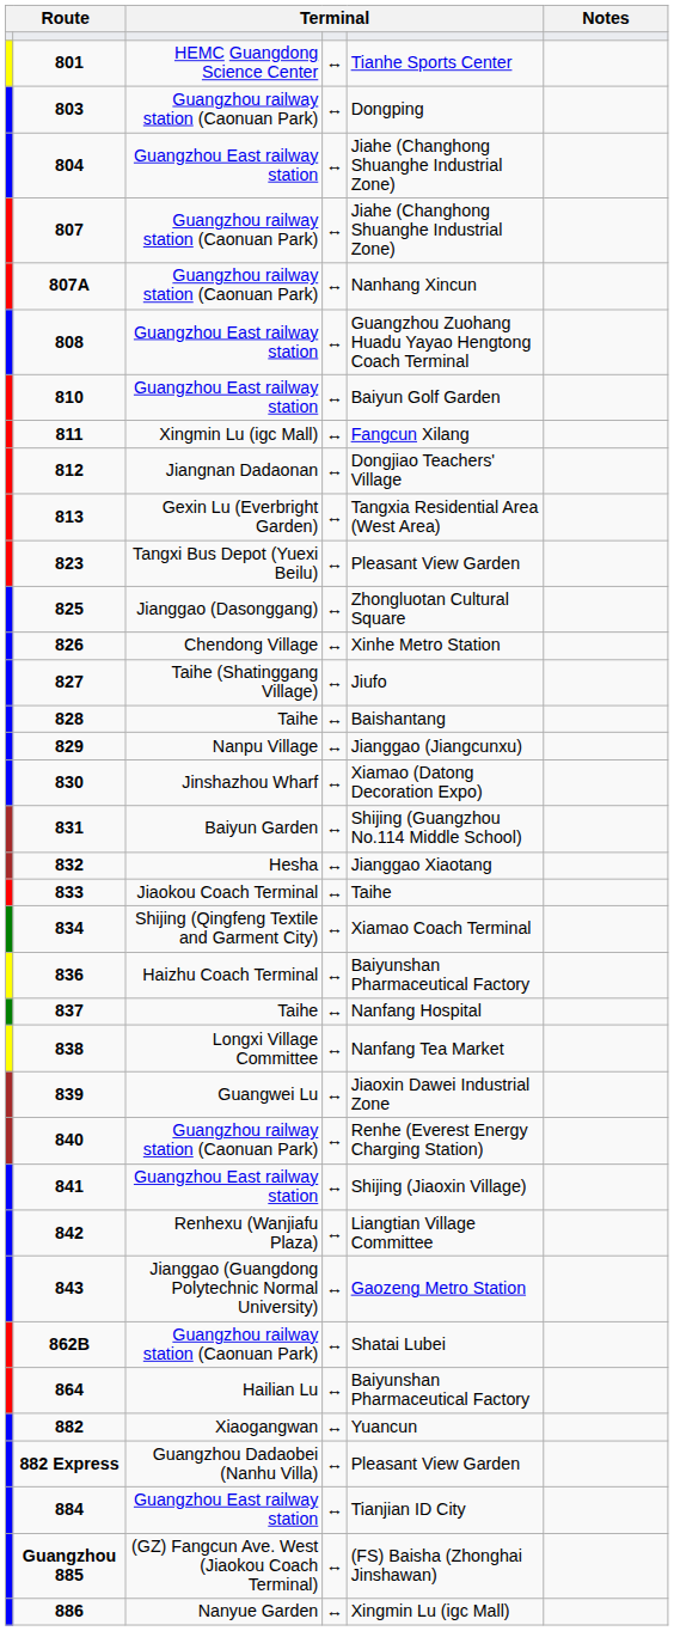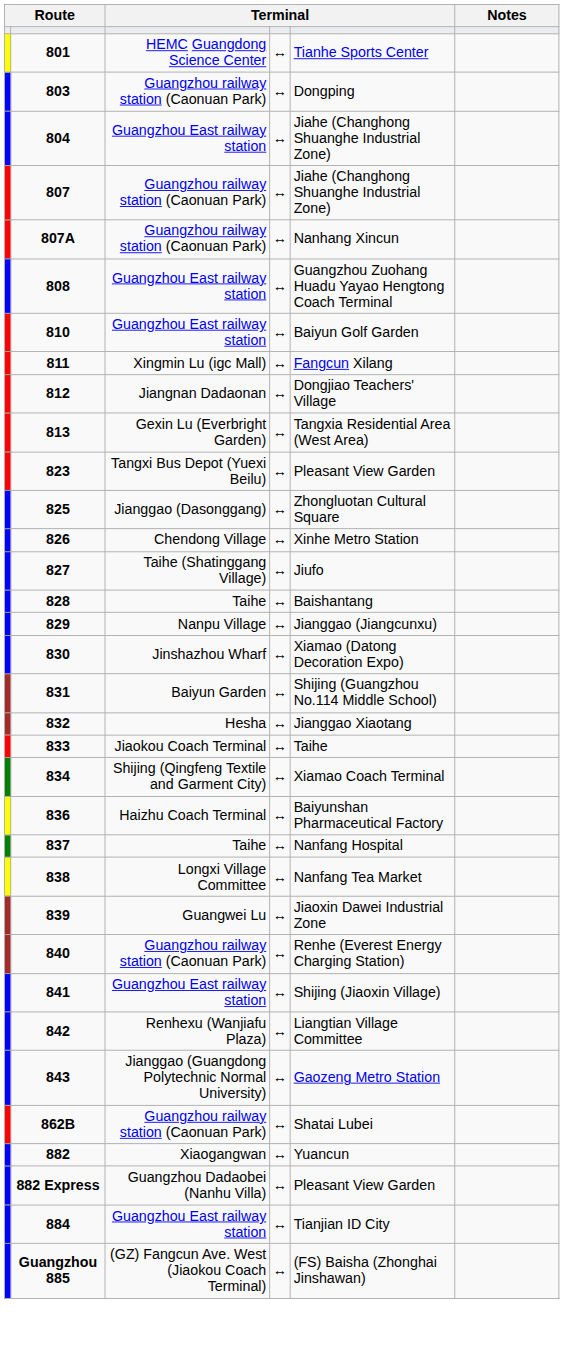- row: 864 | Hailian Lu | ↔ | Baiyunshan Pharmaceutical Factory
- row: 886 | Nanyue Garden | ↔ | Xingmin Lu (igc Mall)
